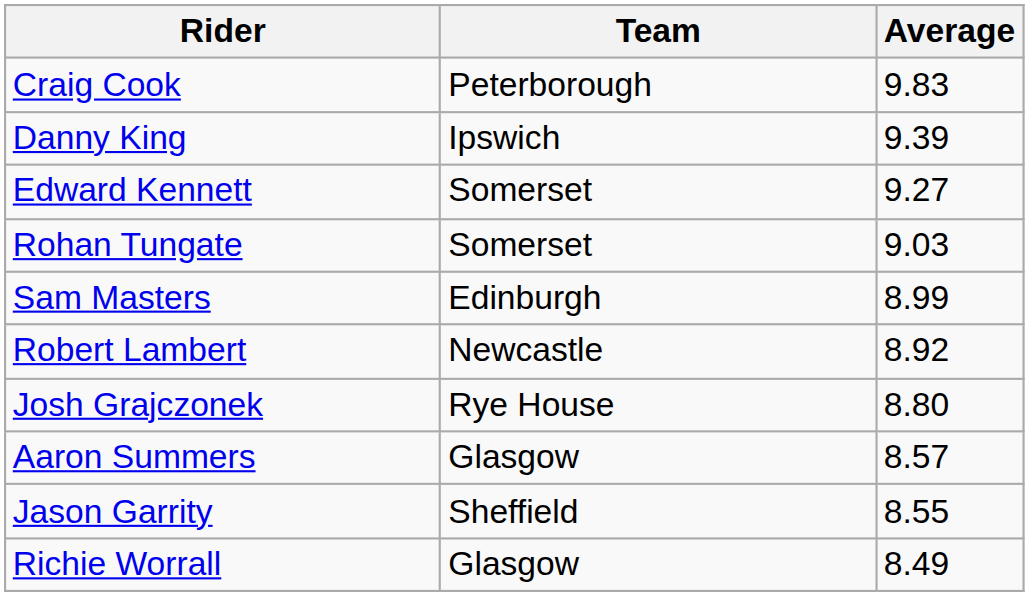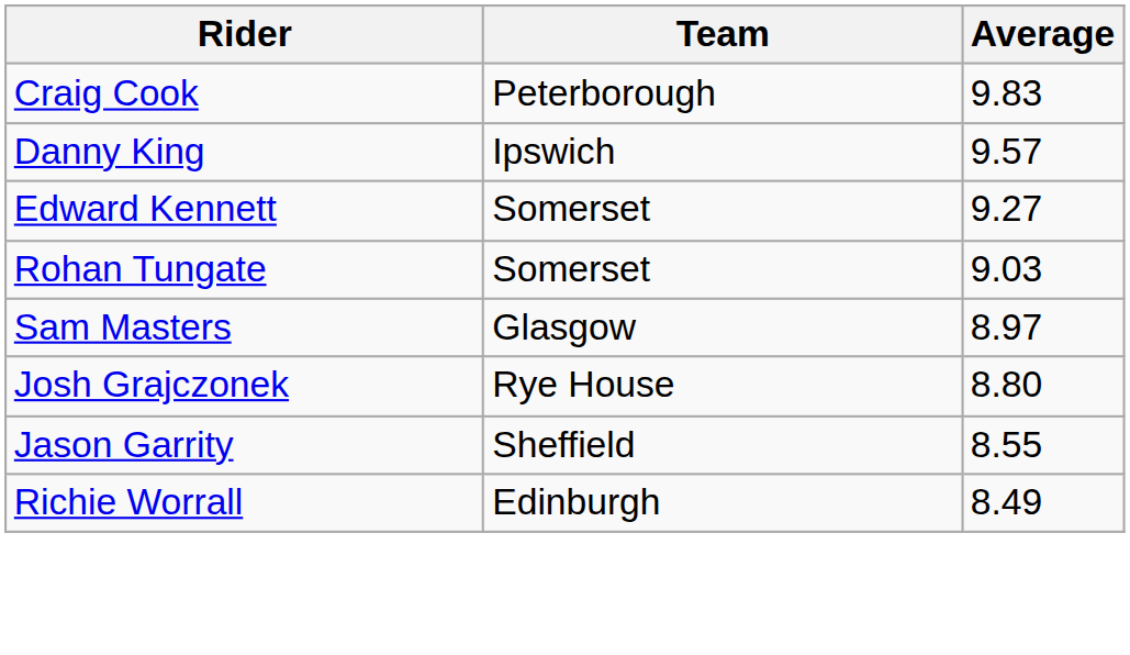Danny King | Average: 9.39 -> 9.57
Sam Masters | Team: Edinburgh -> Glasgow
Sam Masters | Average: 8.99 -> 8.97
- row: Robert Lambert | Newcastle | 8.92
- row: Aaron Summers | Glasgow | 8.57
Richie Worrall | Team: Glasgow -> Edinburgh
